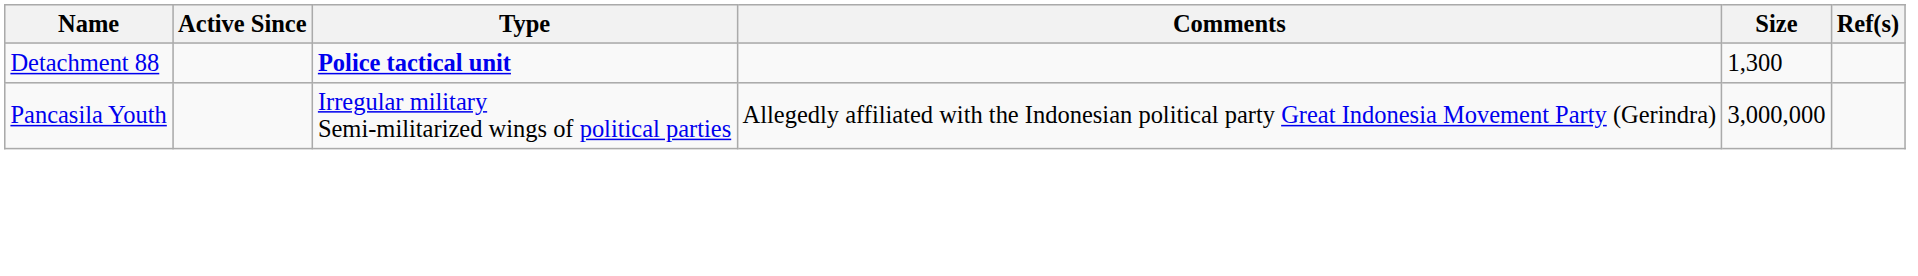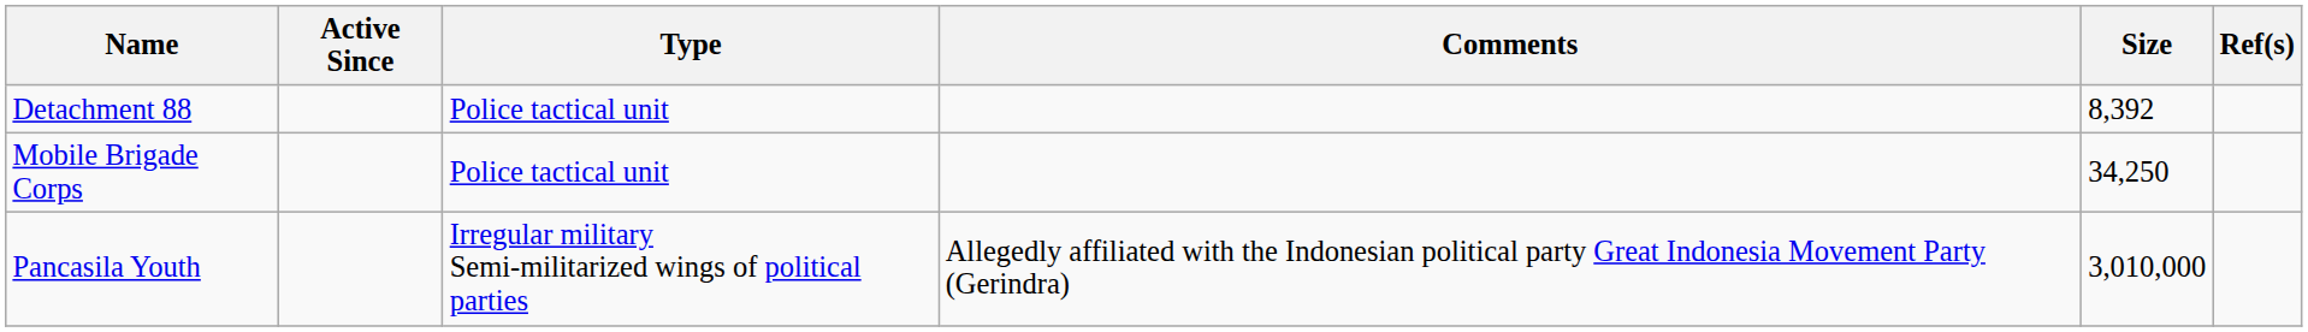Detachment 88 | Type: bold -> normal
Detachment 88 | Size: 1,300 -> 8,392
+ row: Mobile Brigade Corps | Police tactical unit | 34,250
Pancasila Youth | Size: 3,000,000 -> 3,010,000
